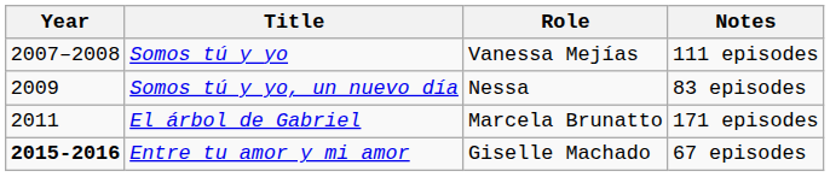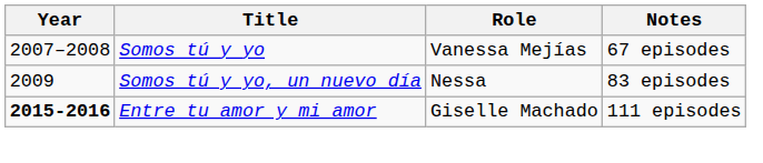Somos tú y yo | Notes: 111 episodes -> 67 episodes
- row: 2011 | El árbol de Gabriel | Marcela Brunatto | 171 episodes
Entre tu amor y mi amor | Notes: 67 episodes -> 111 episodes
